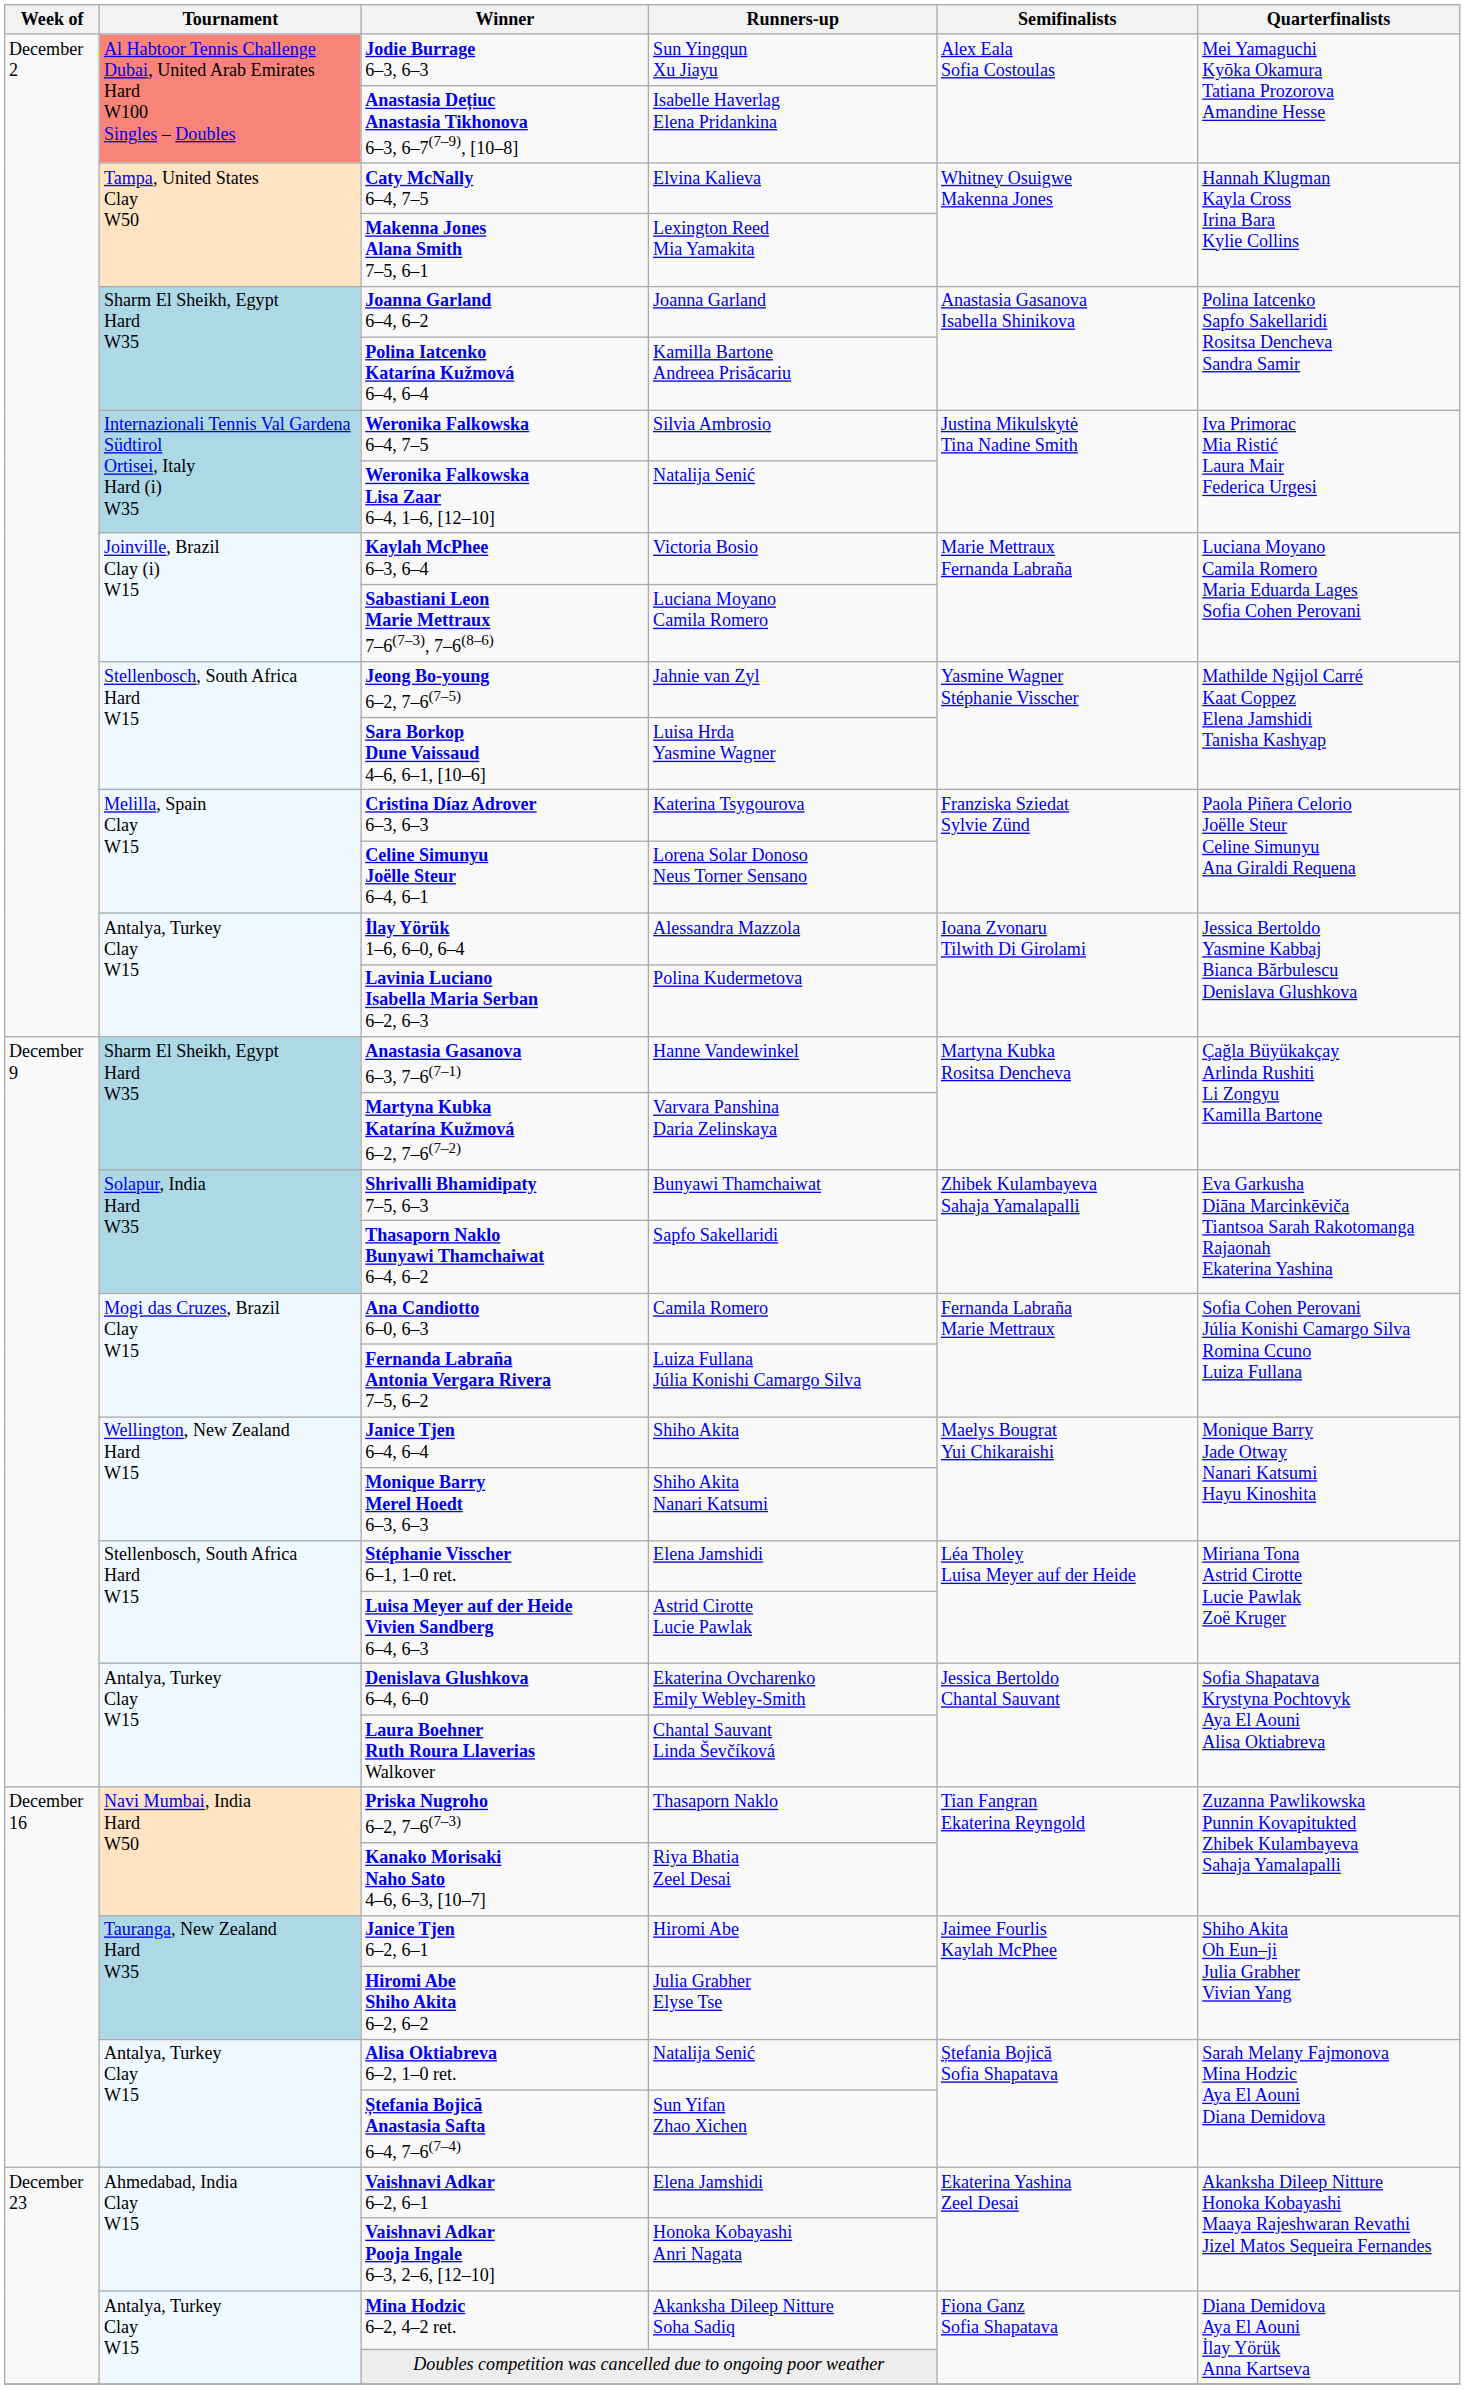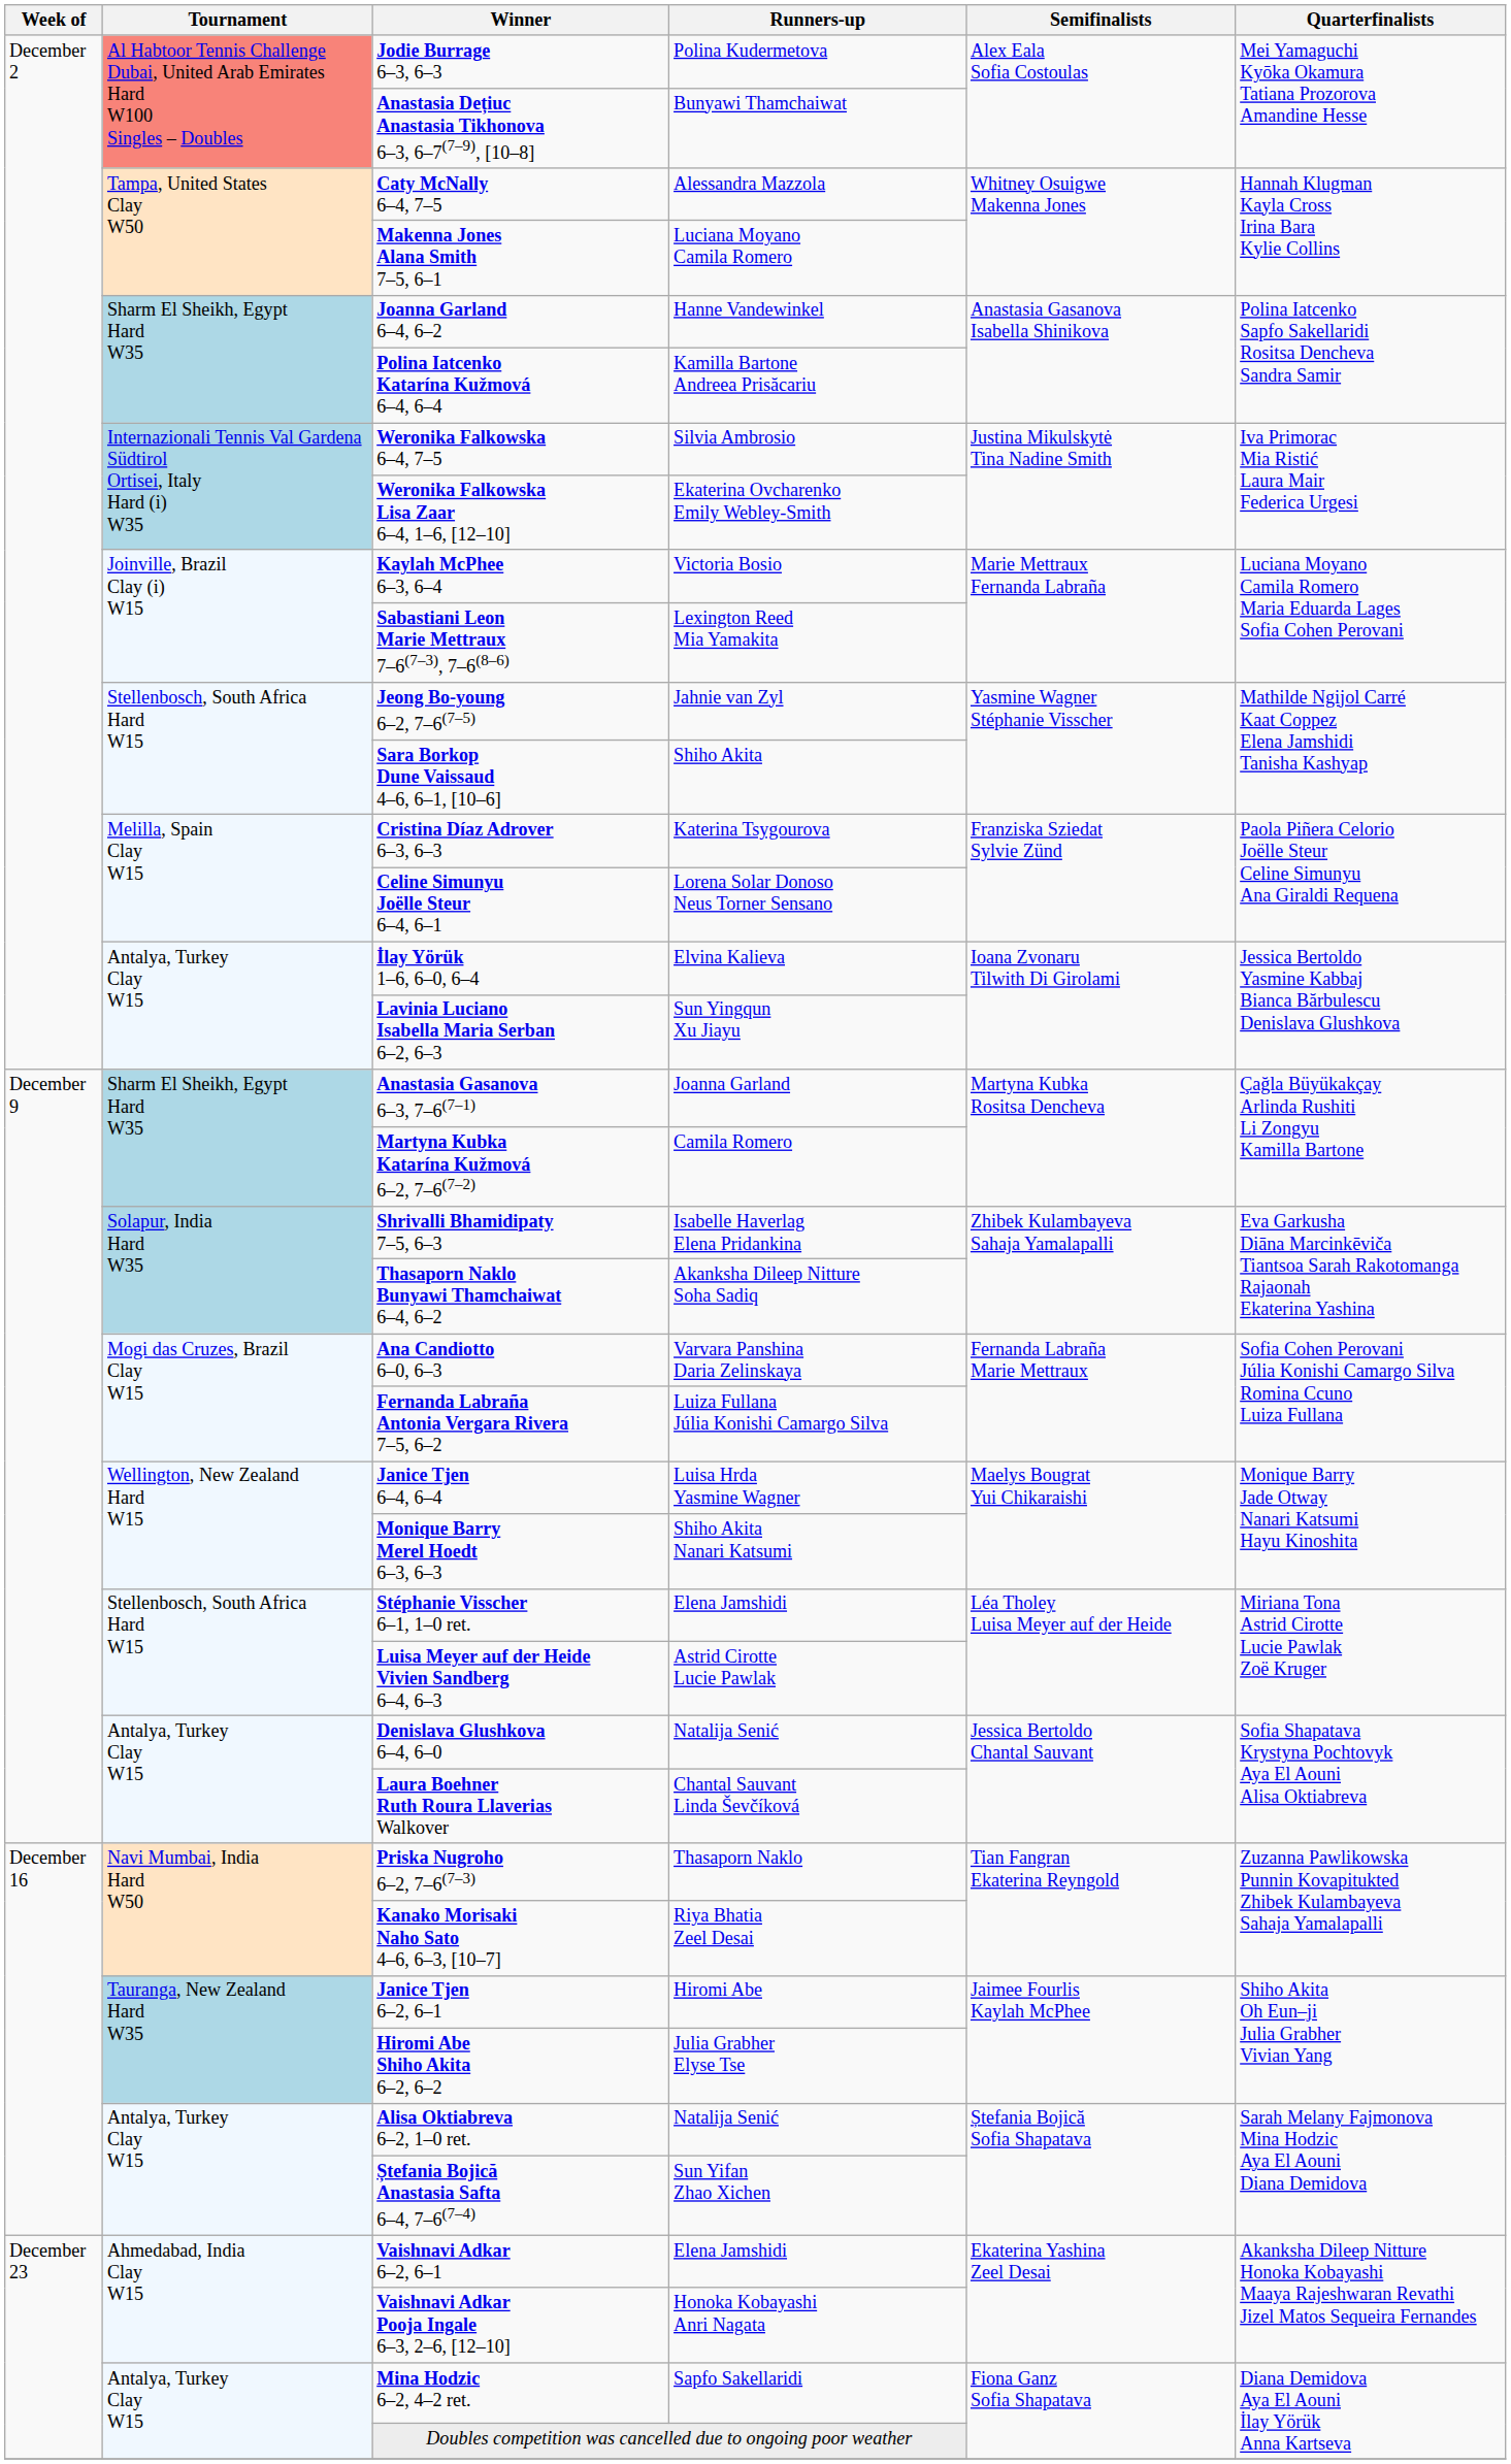Jodie Burrage 6–3, 6–3 | Runners-up: Sun Yingqun Xu Jiayu -> Polina Kudermetova
Anastasia Dețiuc Anastasia Tikhonova 6–3, 6–7(7–9), [10–8] | Runners-up: Isabelle Haverlag Elena Pridankina -> Bunyawi Thamchaiwat
Caty McNally 6–4, 7–5 | Runners-up: Elvina Kalieva -> Alessandra Mazzola
Makenna Jones Alana Smith 7–5, 6–1 | Runners-up: Lexington Reed Mia Yamakita -> Luciana Moyano Camila Romero
Joanna Garland 6–4, 6–2 | Runners-up: Joanna Garland -> Hanne Vandewinkel
Weronika Falkowska Lisa Zaar 6–4, 1–6, [12–10] | Runners-up: Natalija Senić -> Ekaterina Ovcharenko Emily Webley-Smith
Sabastiani Leon Marie Mettraux 7–6(7–3), 7–6(8–6) | Runners-up: Luciana Moyano Camila Romero -> Lexington Reed Mia Yamakita
Sara Borkop Dune Vaissaud 4–6, 6–1, [10–6] | Runners-up: Luisa Hrda Yasmine Wagner -> Shiho Akita
İlay Yörük 1–6, 6–0, 6–4 | Runners-up: Alessandra Mazzola -> Elvina Kalieva
Lavinia Luciano Isabella Maria Serban 6–2, 6–3 | Runners-up: Polina Kudermetova -> Sun Yingqun Xu Jiayu
Anastasia Gasanova 6–3, 7–6(7–1) | Runners-up: Hanne Vandewinkel -> Joanna Garland
Martyna Kubka Katarína Kužmová 6–2, 7–6(7–2) | Runners-up: Varvara Panshina Daria Zelinskaya -> Camila Romero
Shrivalli Bhamidipaty 7–5, 6–3 | Runners-up: Bunyawi Thamchaiwat -> Isabelle Haverlag Elena Pridankina
Thasaporn Naklo Bunyawi Thamchaiwat 6–4, 6–2 | Runners-up: Sapfo Sakellaridi -> Akanksha Dileep Nitture Soha Sadiq
Ana Candiotto 6–0, 6–3 | Runners-up: Camila Romero -> Varvara Panshina Daria Zelinskaya
Janice Tjen 6–4, 6–4 | Runners-up: Shiho Akita -> Luisa Hrda Yasmine Wagner
Denislava Glushkova 6–4, 6–0 | Runners-up: Ekaterina Ovcharenko Emily Webley-Smith -> Natalija Senić
Mina Hodzic 6–2, 4–2 ret. | Runners-up: Akanksha Dileep Nitture Soha Sadiq -> Sapfo Sakellaridi
